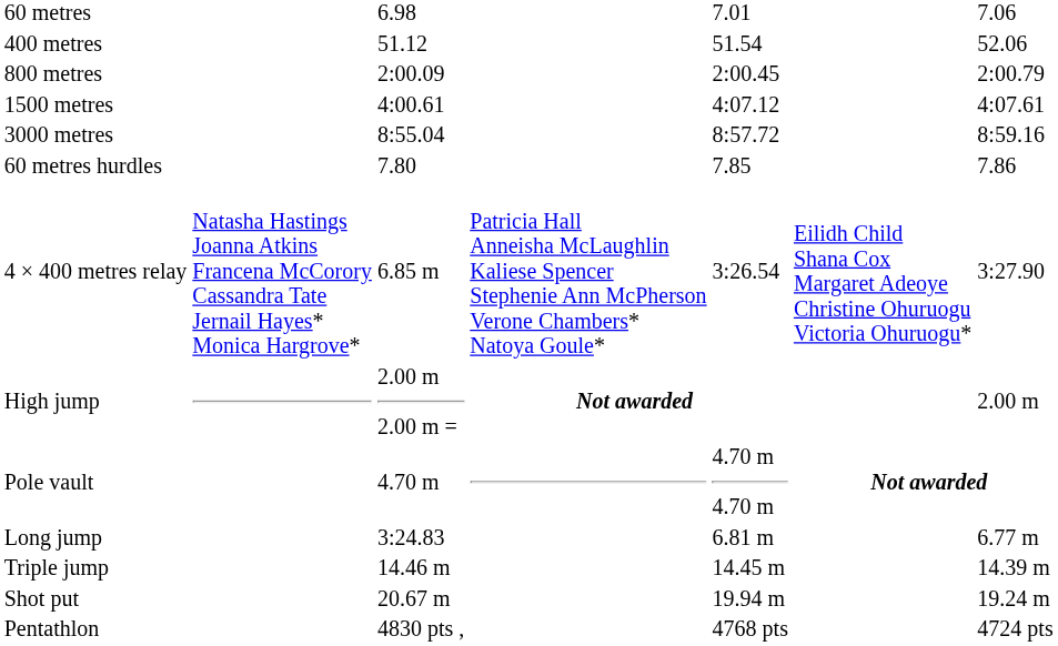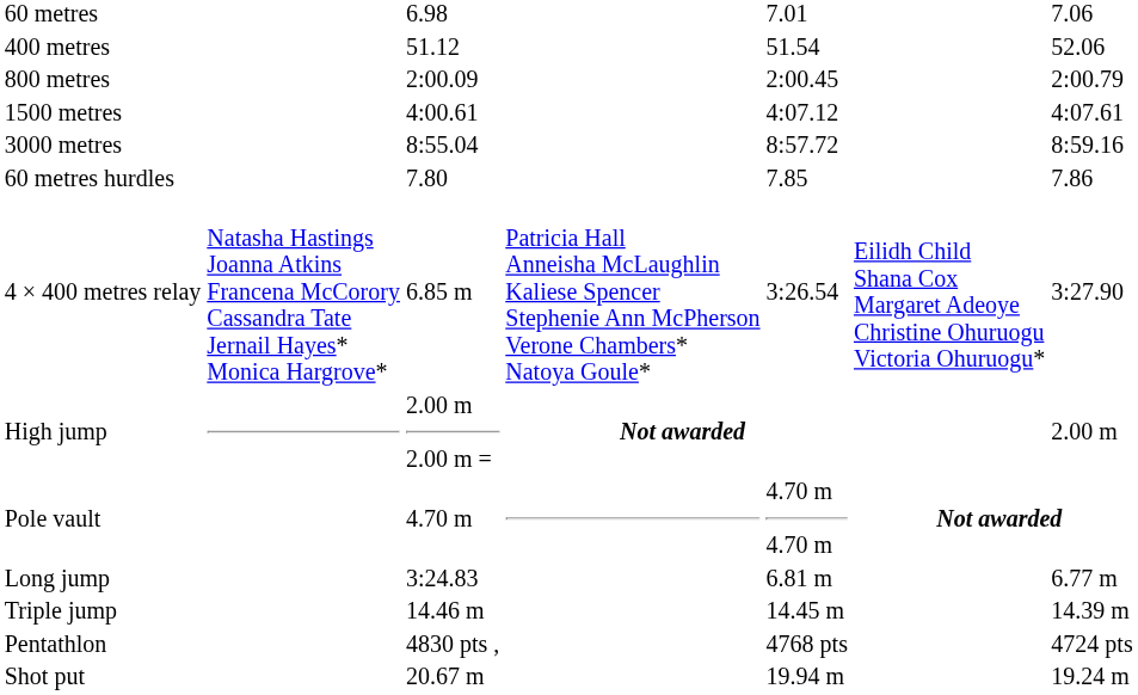rows swapped: Shot put <-> Pentathlon
